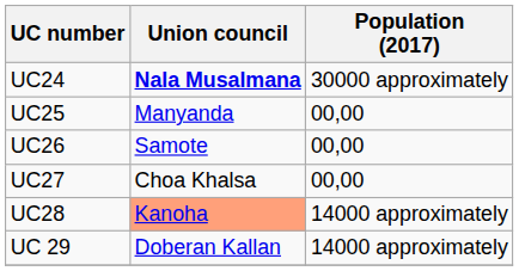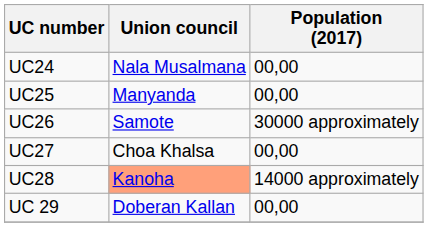UC24 | Union council: bold -> normal
UC24 | Population (2017): 30000 approximately -> 00,00
UC26 | Population (2017): 00,00 -> 30000 approximately
UC 29 | Population (2017): 14000 approximately -> 00,00
